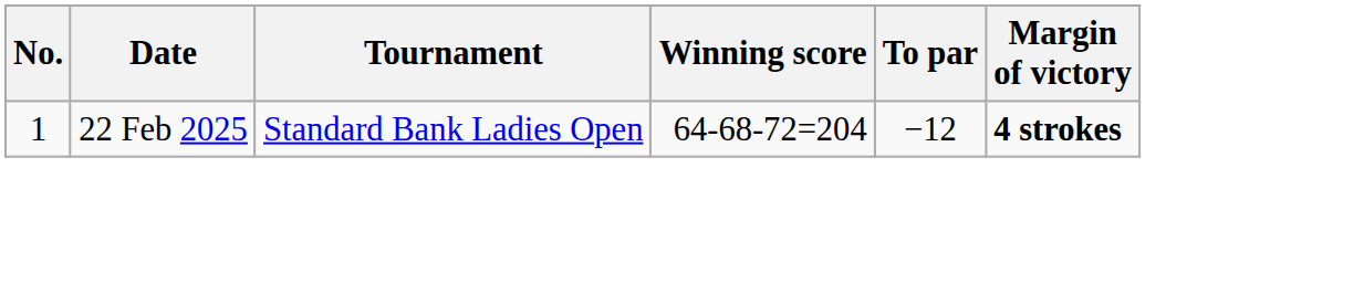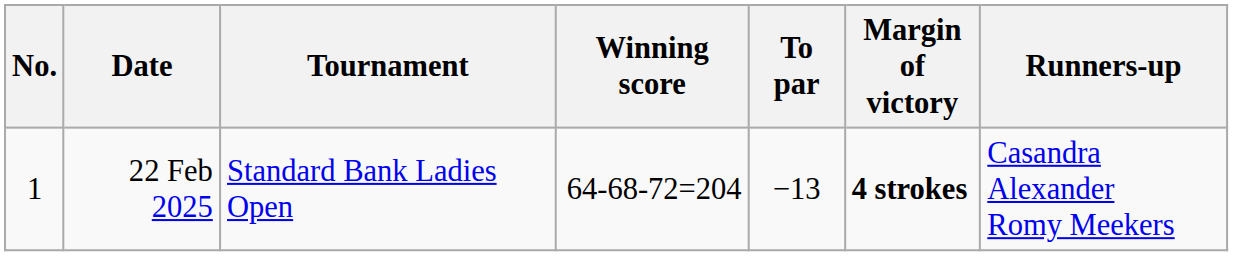+ column: Runners-up | Casandra Alexander Romy Meekers
22 Feb 2025 | To par: −12 -> −13
